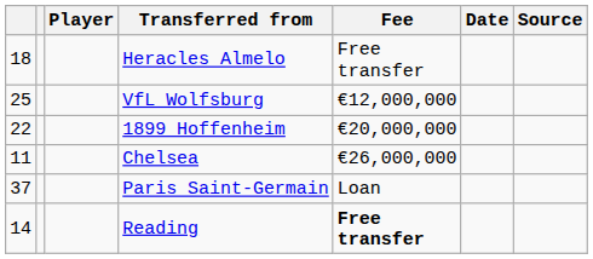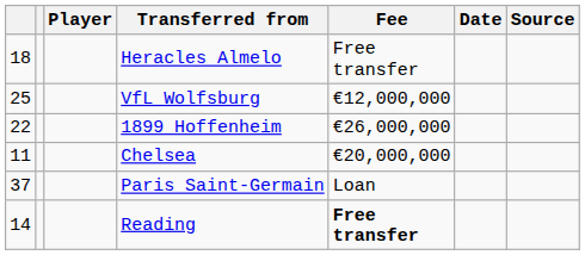1899 Hoffenheim | Fee: €20,000,000 -> €26,000,000
Chelsea | Fee: €26,000,000 -> €20,000,000
